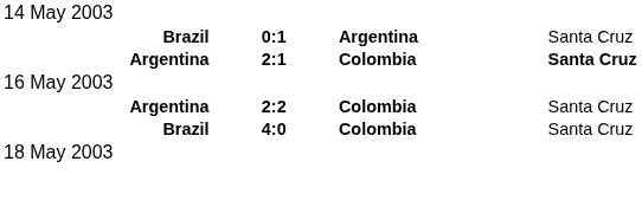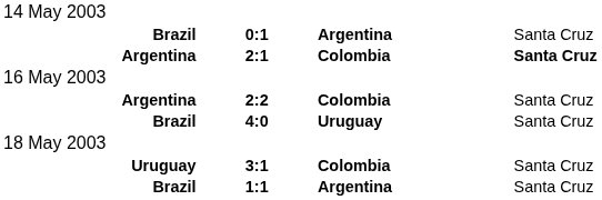4:0 | column 3: Colombia -> Uruguay
+ row: Uruguay | 3:1 | Colombia | Santa Cruz
+ row: Brazil | 1:1 | Argentina | Santa Cruz
